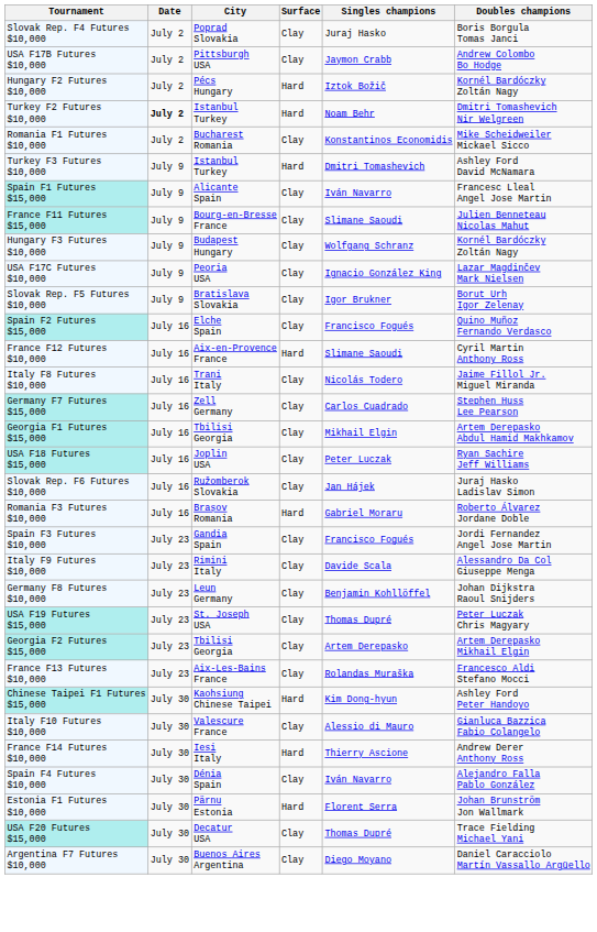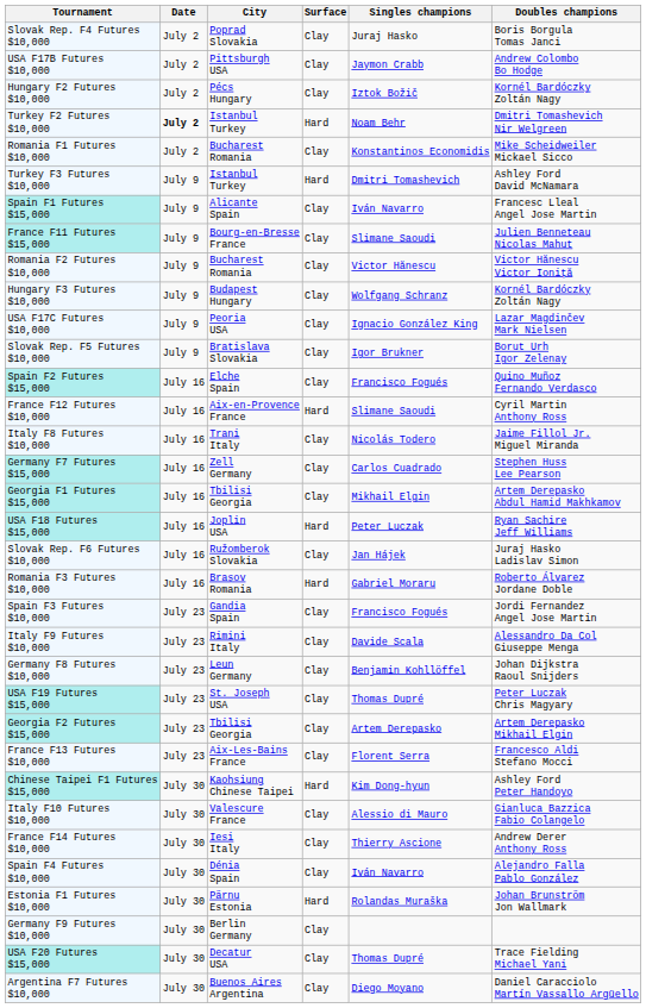Hungary F2 Futures $10,000 | Surface: Hard -> Clay
+ row: Romania F2 Futures $10,000 | July 9 | Bucharest Romania | Clay | Victor Hănescu | Victor Hănescu Victor Ioniță
USA F18 Futures $15,000 | Surface: Clay -> Hard
France F13 Futures $10,000 | Singles champions: Rolandas Muraška -> Florent Serra
France F14 Futures $10,000 | Surface: Hard -> Clay
Estonia F1 Futures $10,000 | Singles champions: Florent Serra -> Rolandas Muraška
+ row: Germany F9 Futures $10,000 | July 30 | Berlin Germany | Clay
